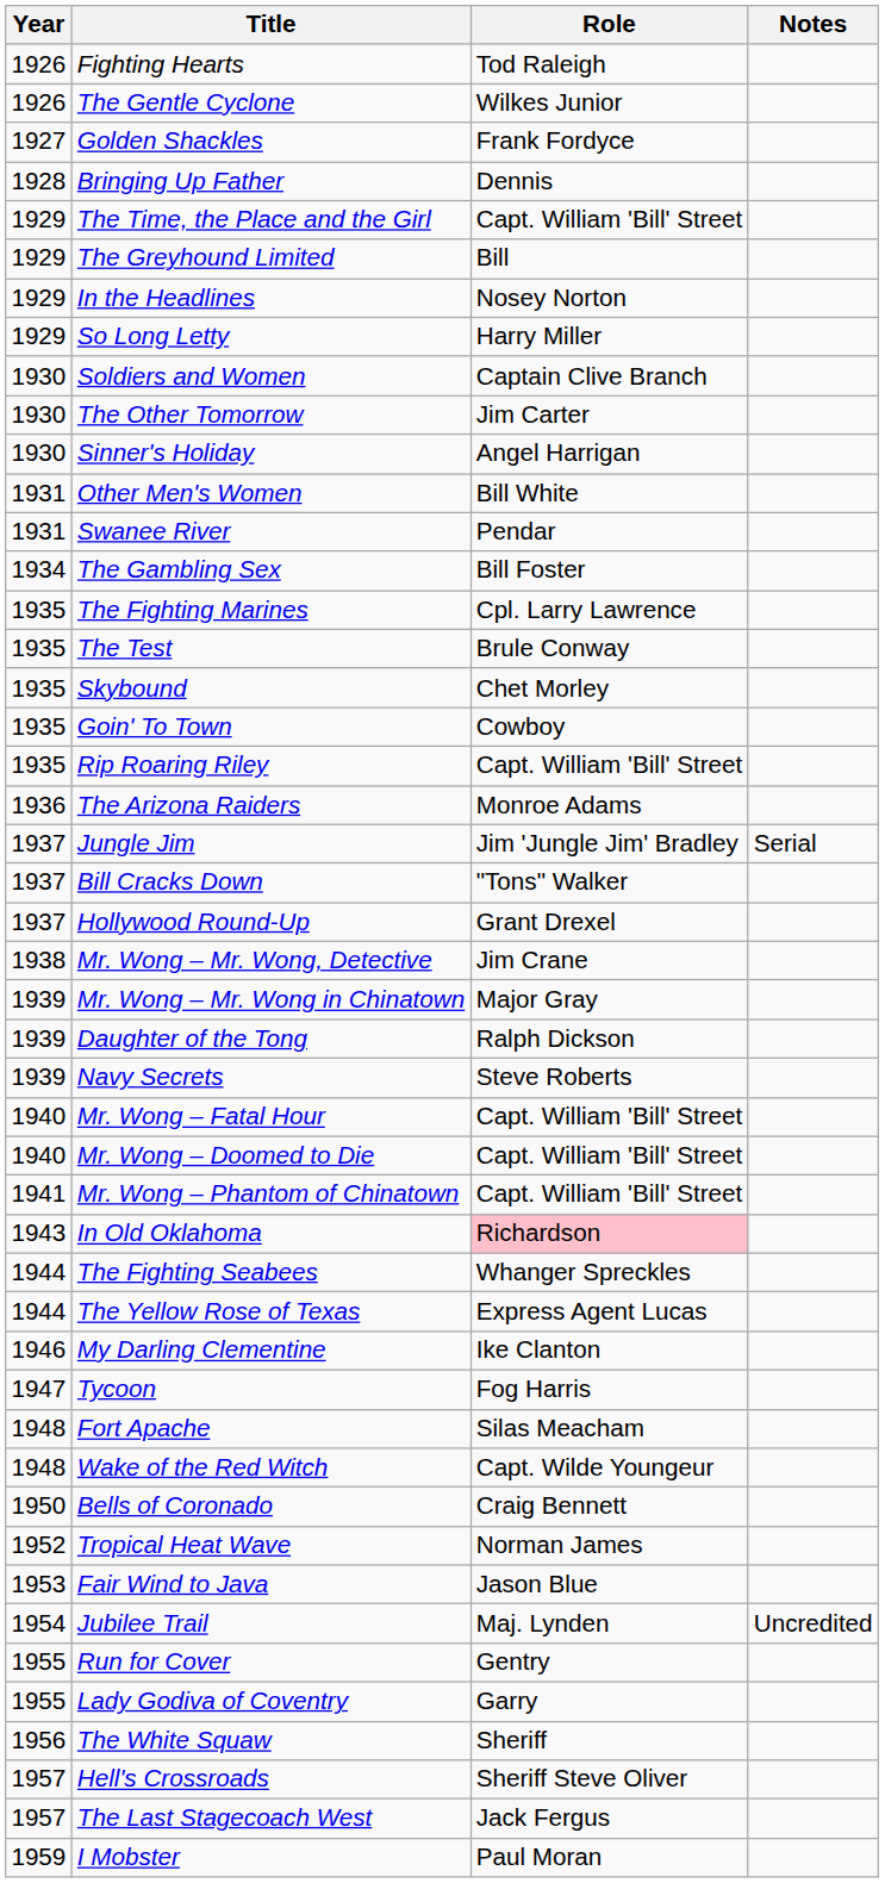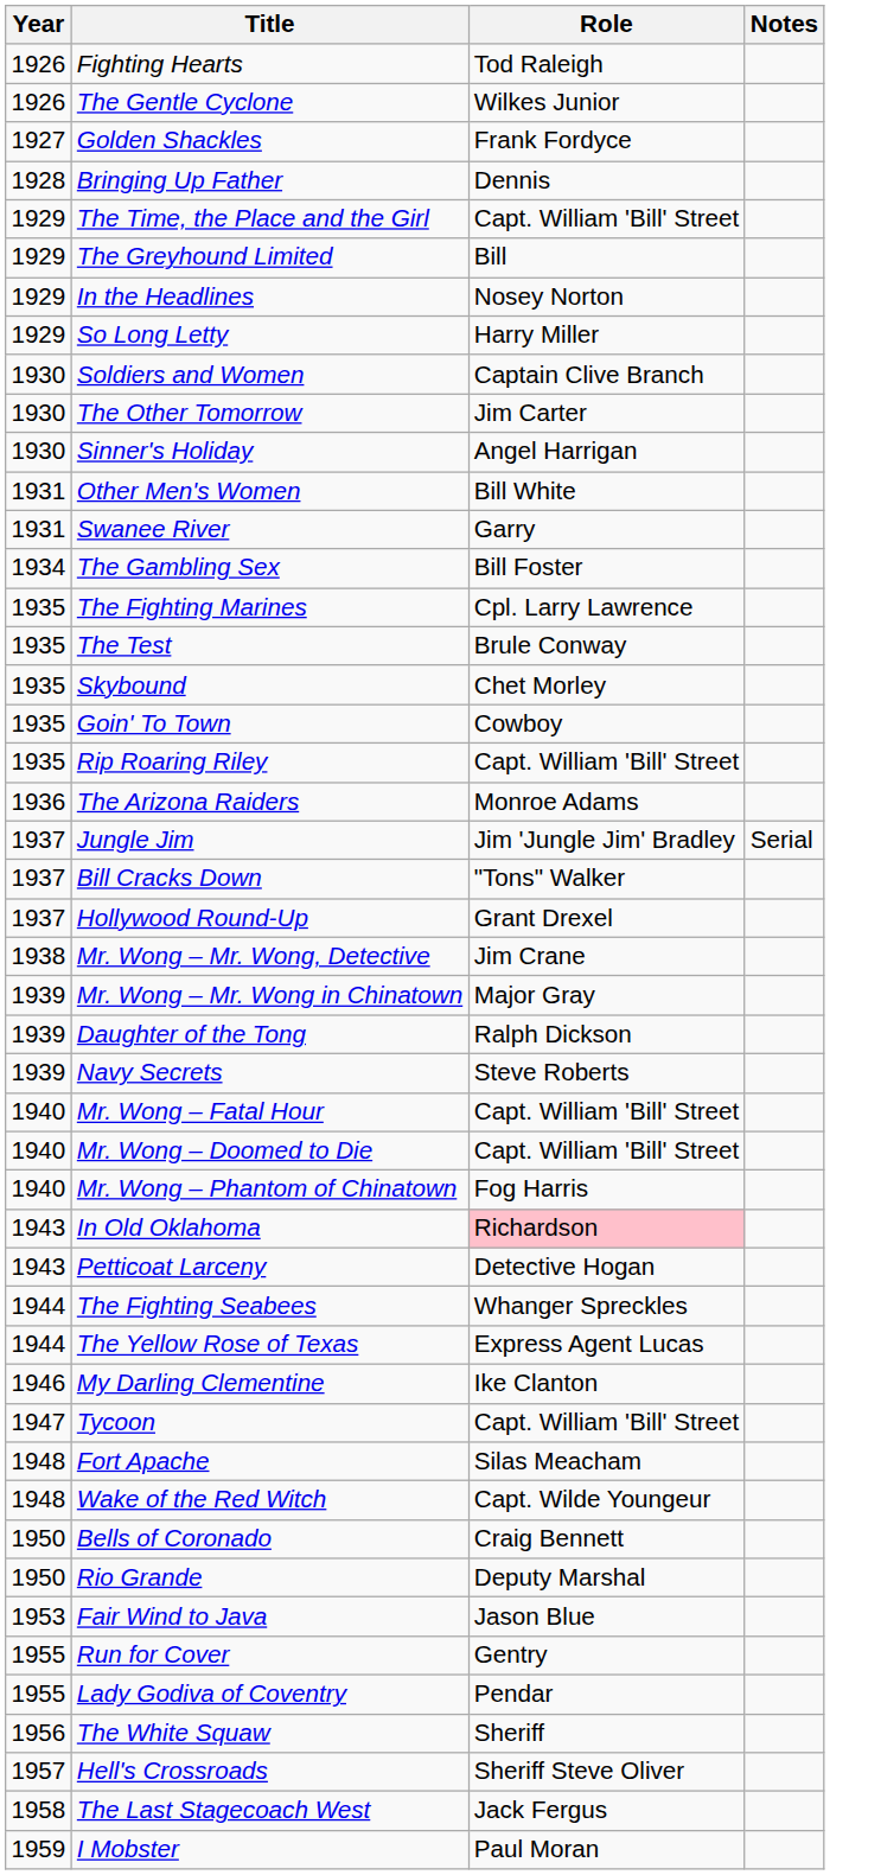Swanee River | Role: Pendar -> Garry
Mr. Wong – Phantom of Chinatown | Year: 1941 -> 1940
Mr. Wong – Phantom of Chinatown | Role: Capt. William 'Bill' Street -> Fog Harris
+ row: 1943 | Petticoat Larceny | Detective Hogan
Tycoon | Role: Fog Harris -> Capt. William 'Bill' Street
+ row: 1950 | Rio Grande | Deputy Marshal
- row: 1952 | Tropical Heat Wave | Norman James
- row: 1954 | Jubilee Trail | Maj. Lynden | Uncredited
Lady Godiva of Coventry | Role: Garry -> Pendar
The Last Stagecoach West | Year: 1957 -> 1958
